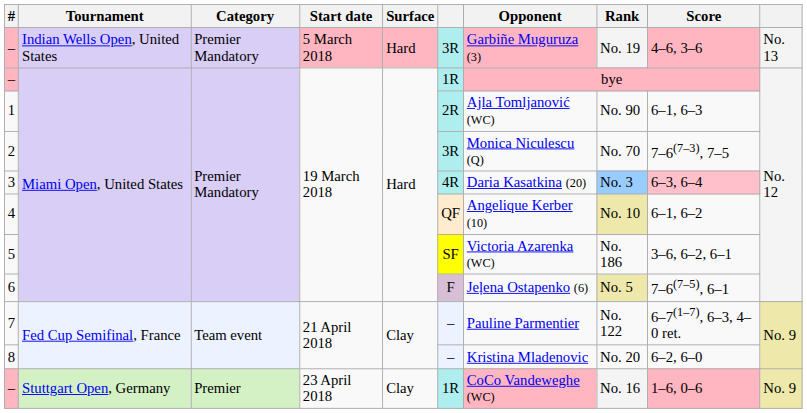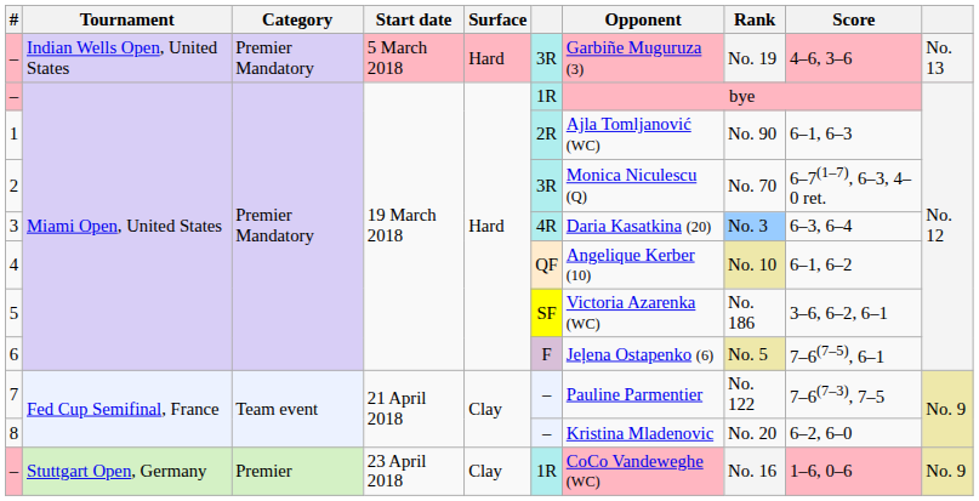2 | Score: 7–6(7–3), 7–5 -> 6–7(1–7), 6–3, 4–0 ret.
3 | Score: pink background -> no background
7 | Score: 6–7(1–7), 6–3, 4–0 ret. -> 7–6(7–3), 7–5
